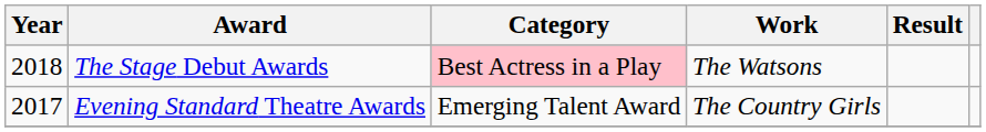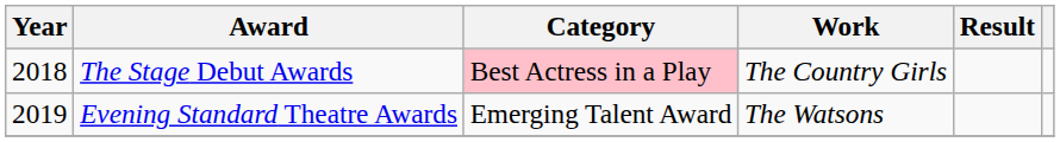The Stage Debut Awards | Work: The Watsons -> The Country Girls
Evening Standard Theatre Awards | Year: 2017 -> 2019
Evening Standard Theatre Awards | Work: The Country Girls -> The Watsons
